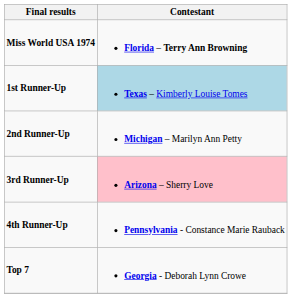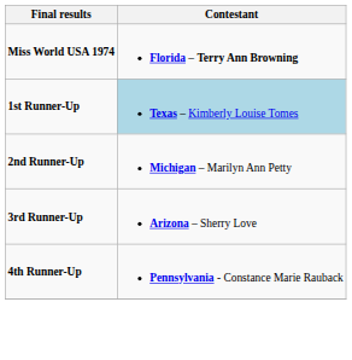3rd Runner-Up | Contestant: pink background -> no background
- row: Top 7 | Georgia - Deborah Lynn Crowe
